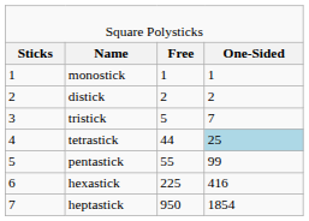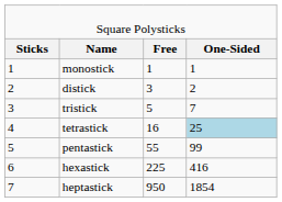distick | column 3: 2 -> 3
tetrastick | column 3: 44 -> 16
